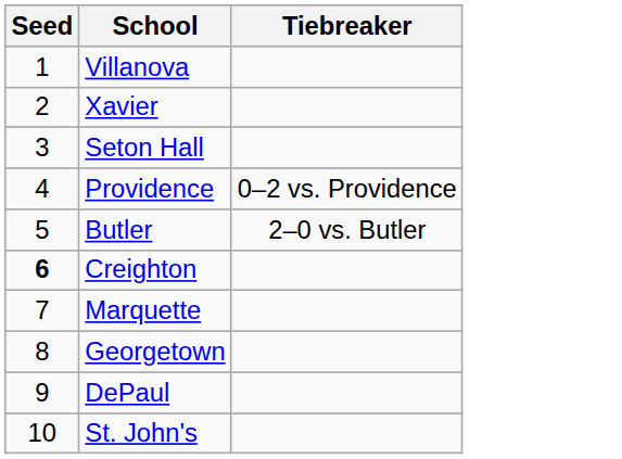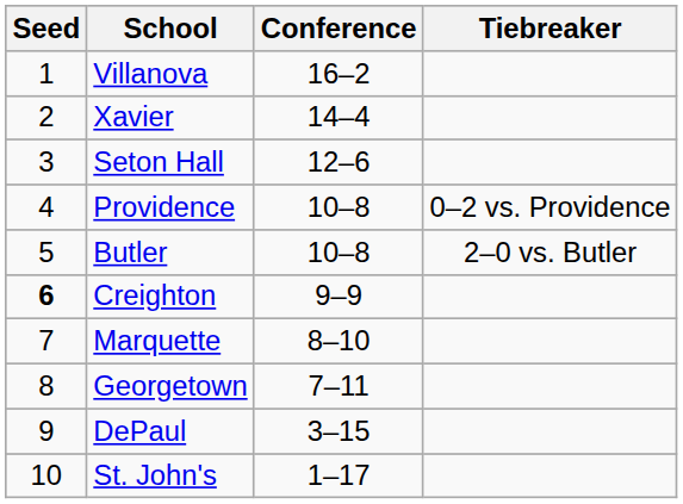+ column: Conference | 16–2 | 14–4 | 12–6 | 10–8 | 10–8 | 9–9 | 8–10 | 7–11 | 3–15 | 1–17
